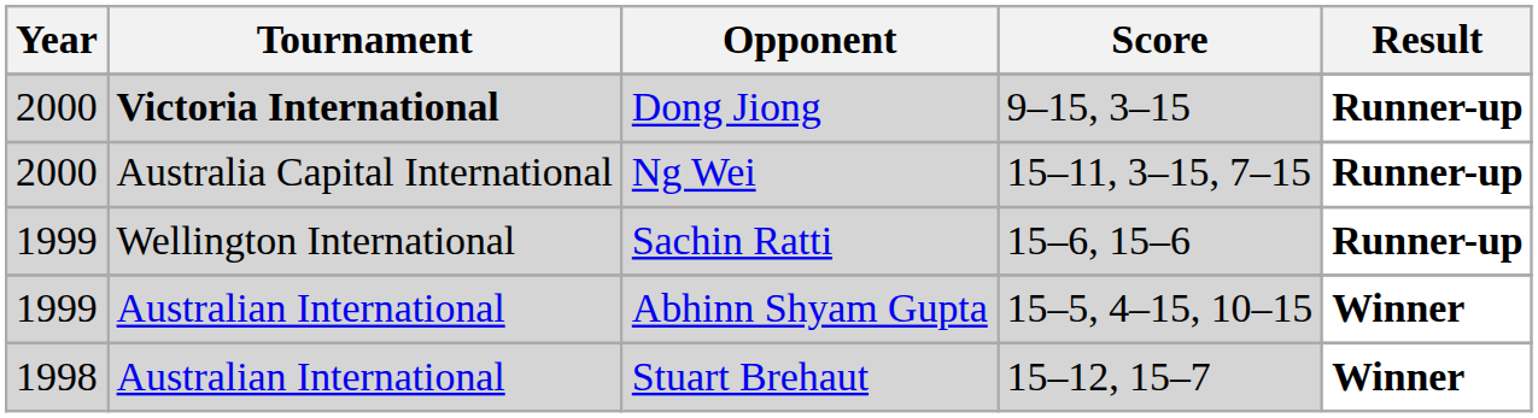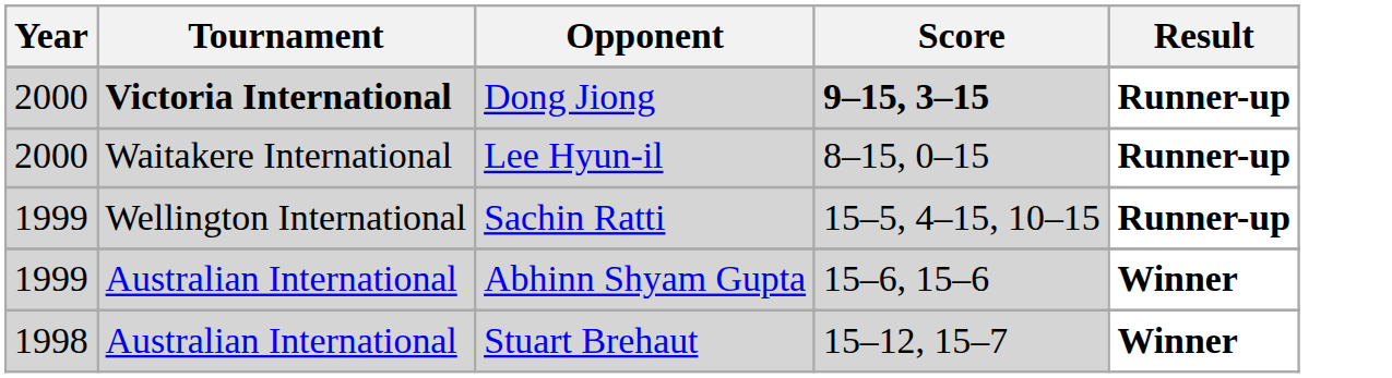Dong Jiong | Score: normal -> bold
- row: 2000 | Australia Capital International | Ng Wei | 15–11, 3–15, 7–15 | Runner-up
+ row: 2000 | Waitakere International | Lee Hyun-il | 8–15, 0–15 | Runner-up
Sachin Ratti | Score: 15–6, 15–6 -> 15–5, 4–15, 10–15
Abhinn Shyam Gupta | Score: 15–5, 4–15, 10–15 -> 15–6, 15–6
